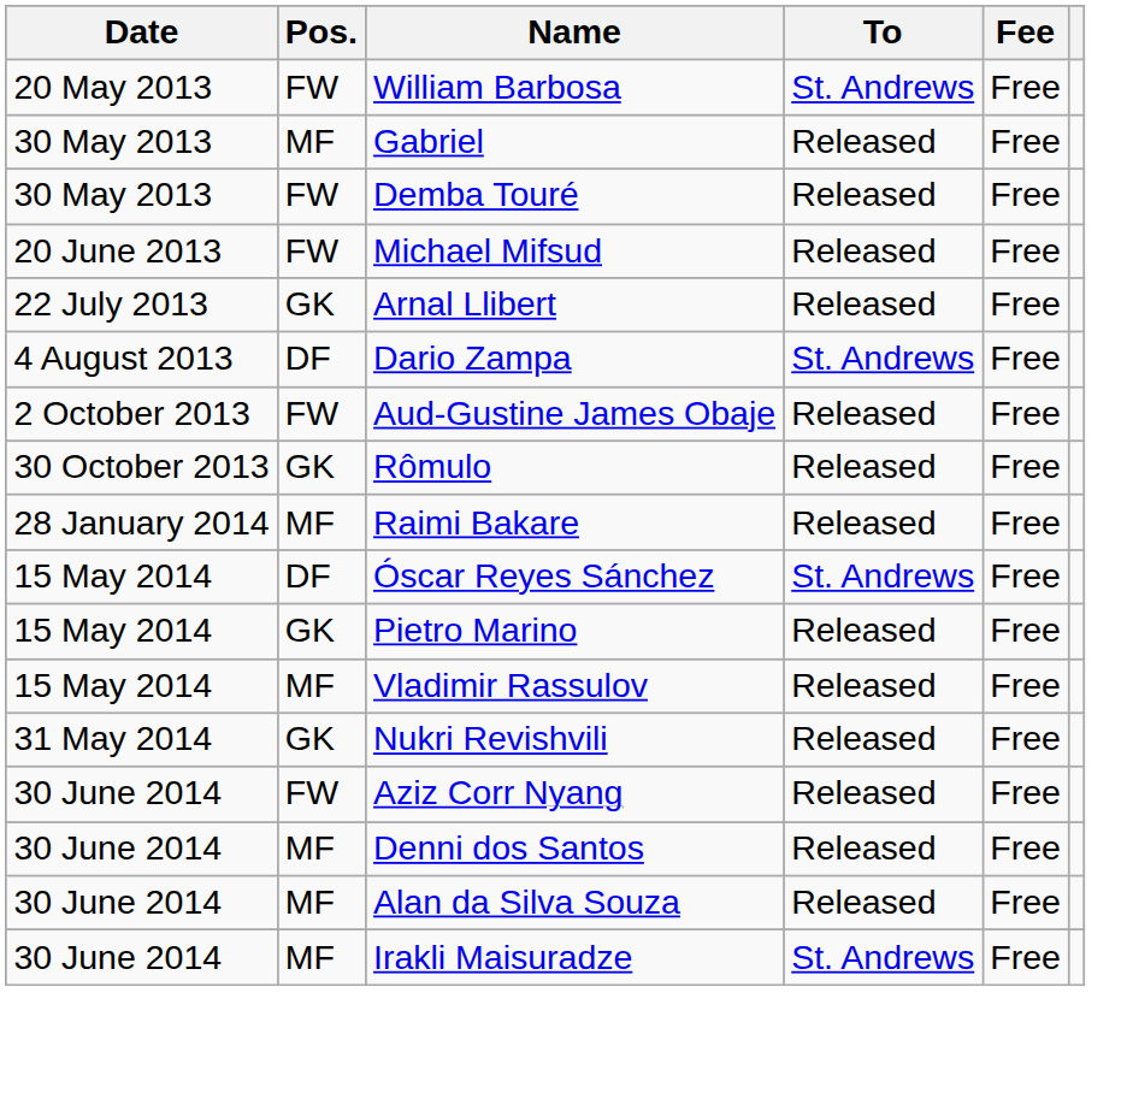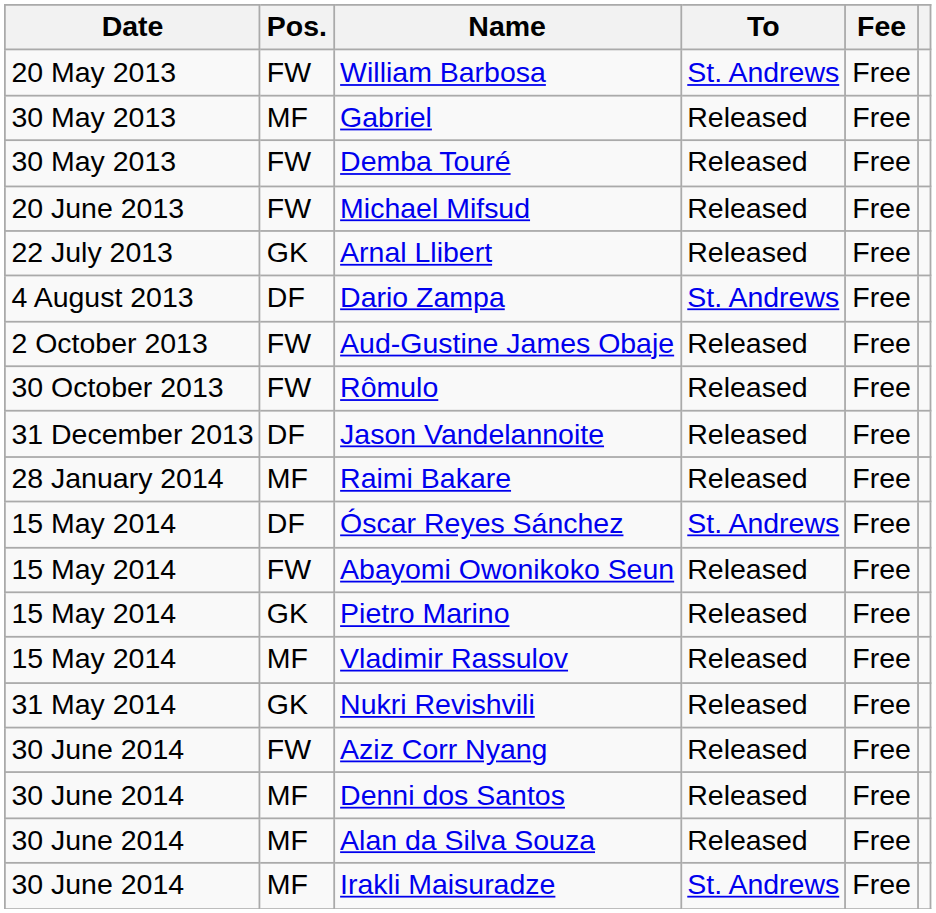Rômulo | Pos.: GK -> FW
+ row: 31 December 2013 | DF | Jason Vandelannoite | Released | Free
+ row: 15 May 2014 | FW | Abayomi Owonikoko Seun | Released | Free
